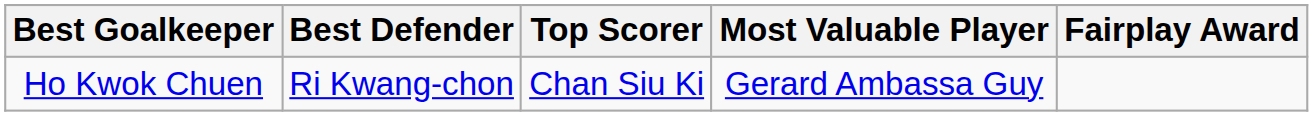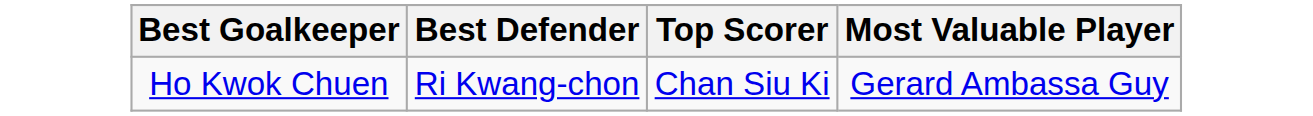- column: Fairplay Award
